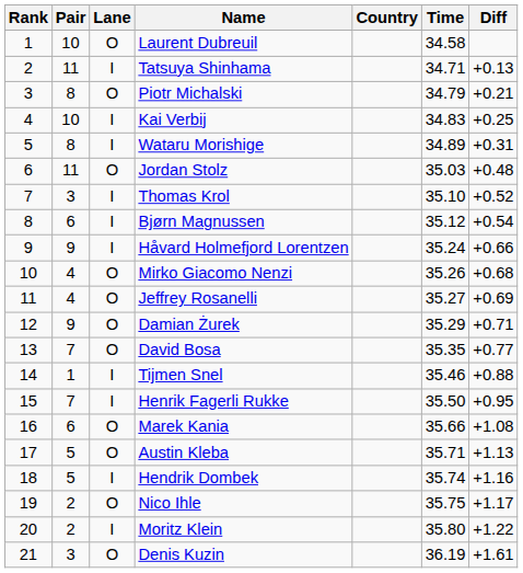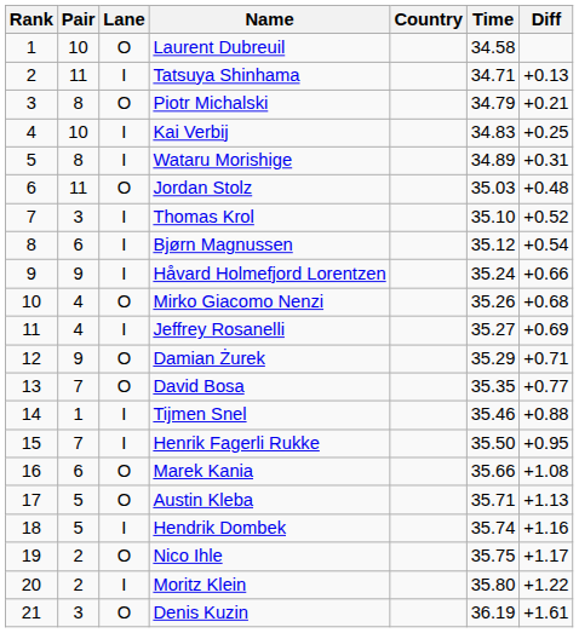Jeffrey Rosanelli | Lane: O -> I
